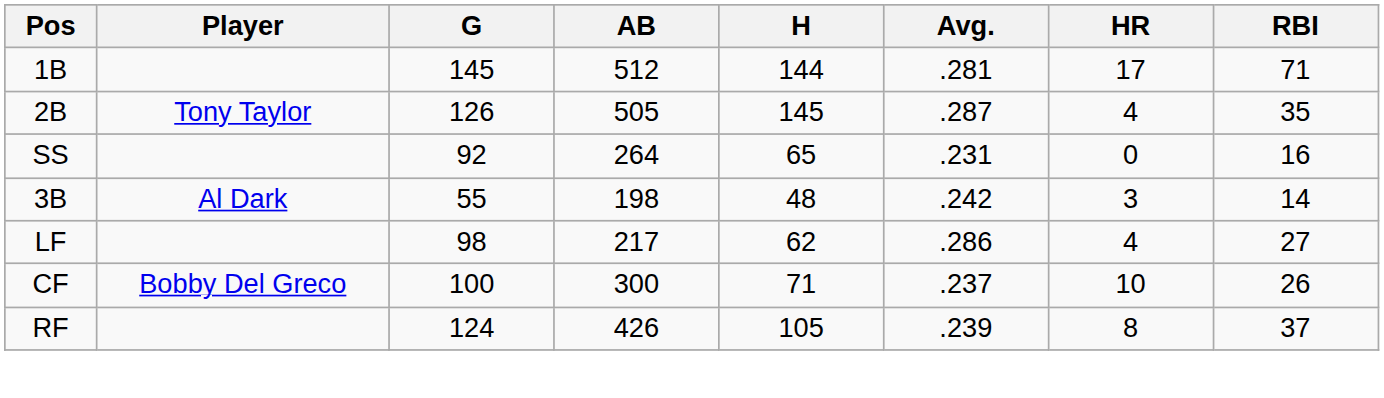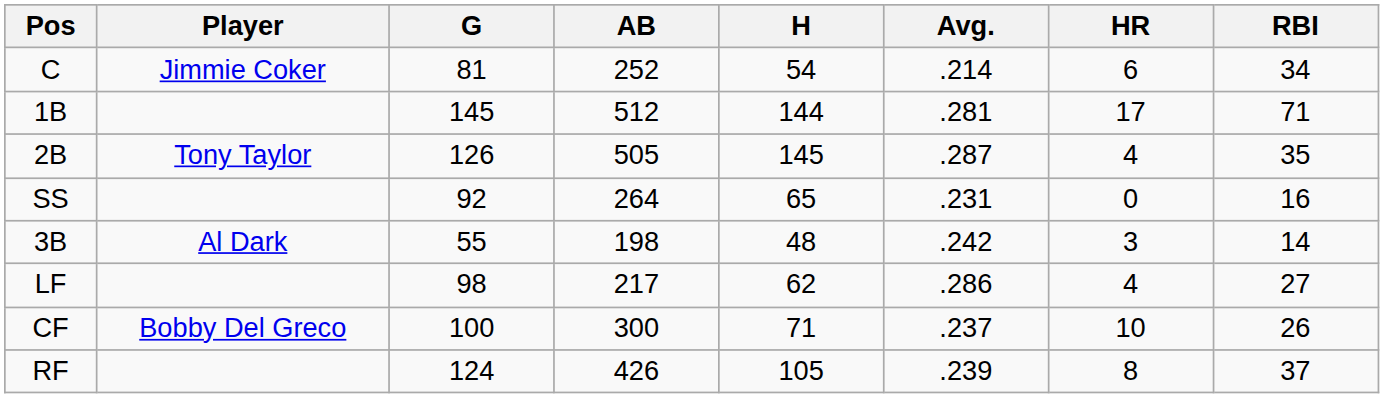+ row: C | Jimmie Coker | 81 | 252 | 54 | .214 | 6 | 34
